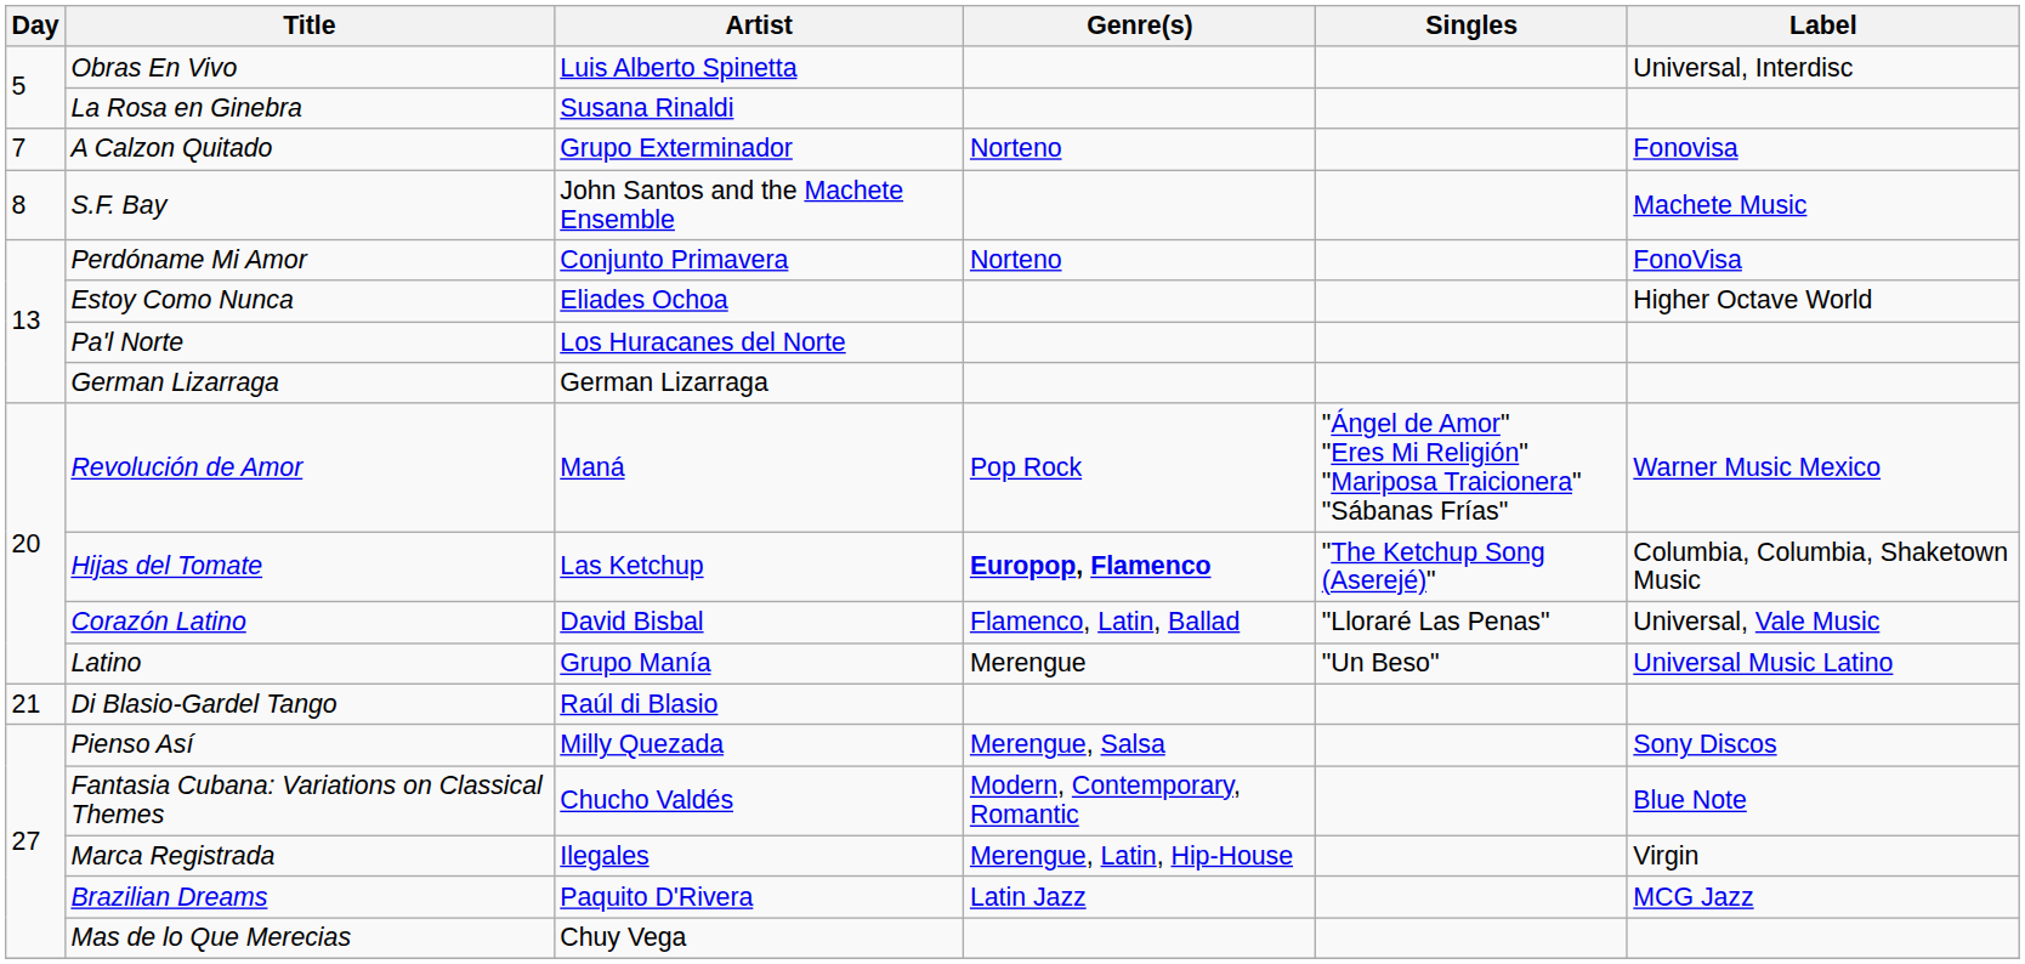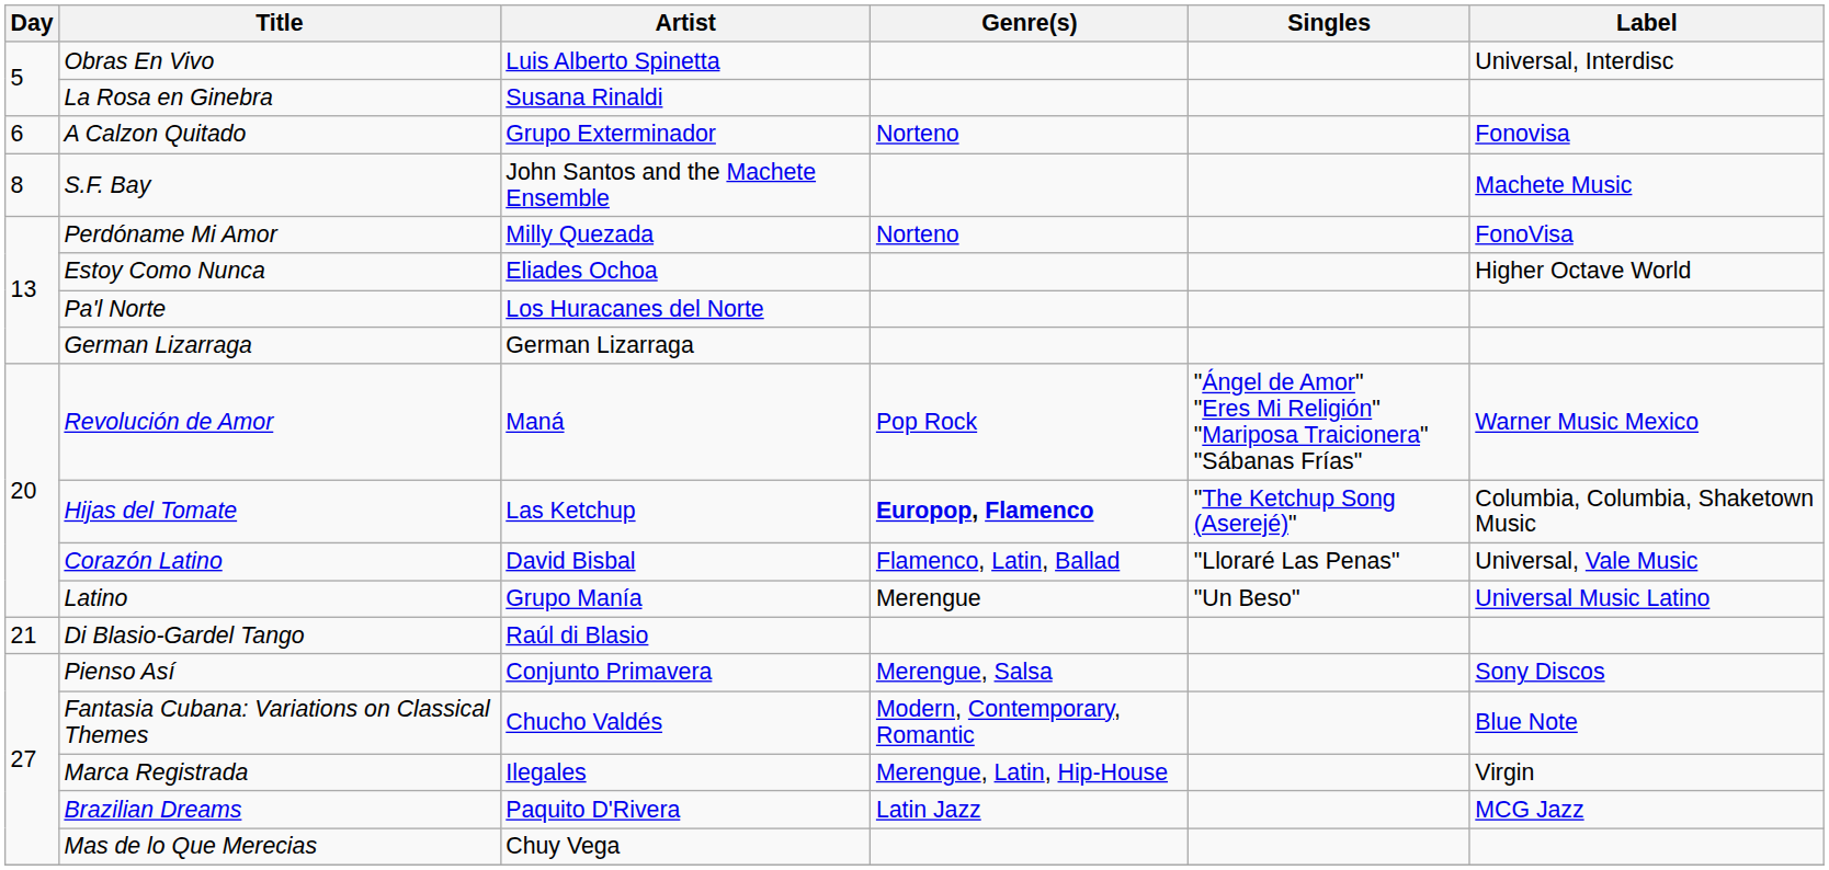A Calzon Quitado | Day: 7 -> 6
Perdóname Mi Amor | Artist: Conjunto Primavera -> Milly Quezada
Pienso Así | Artist: Milly Quezada -> Conjunto Primavera
